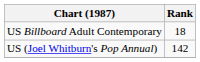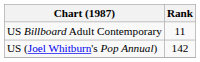US Billboard Adult Contemporary | Rank: 18 -> 11
